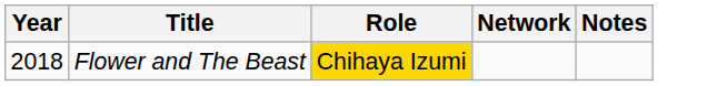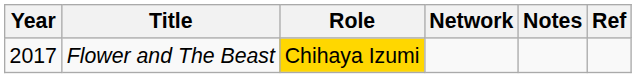+ column: Ref
Flower and The Beast | Year: 2018 -> 2017
